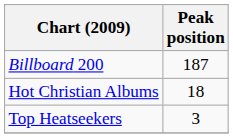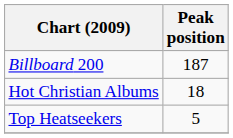Top Heatseekers | Peak position: 3 -> 5
